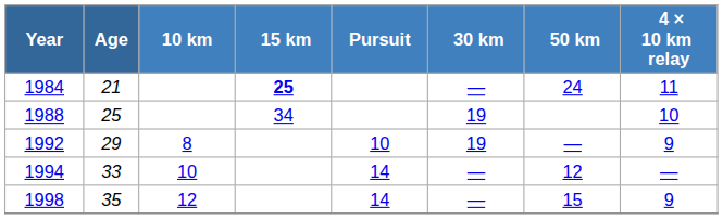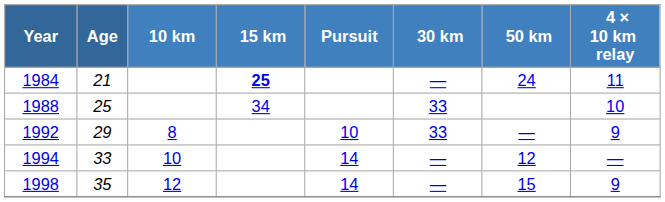1988 | 30 km: 19 -> 33
1992 | 30 km: 19 -> 33
